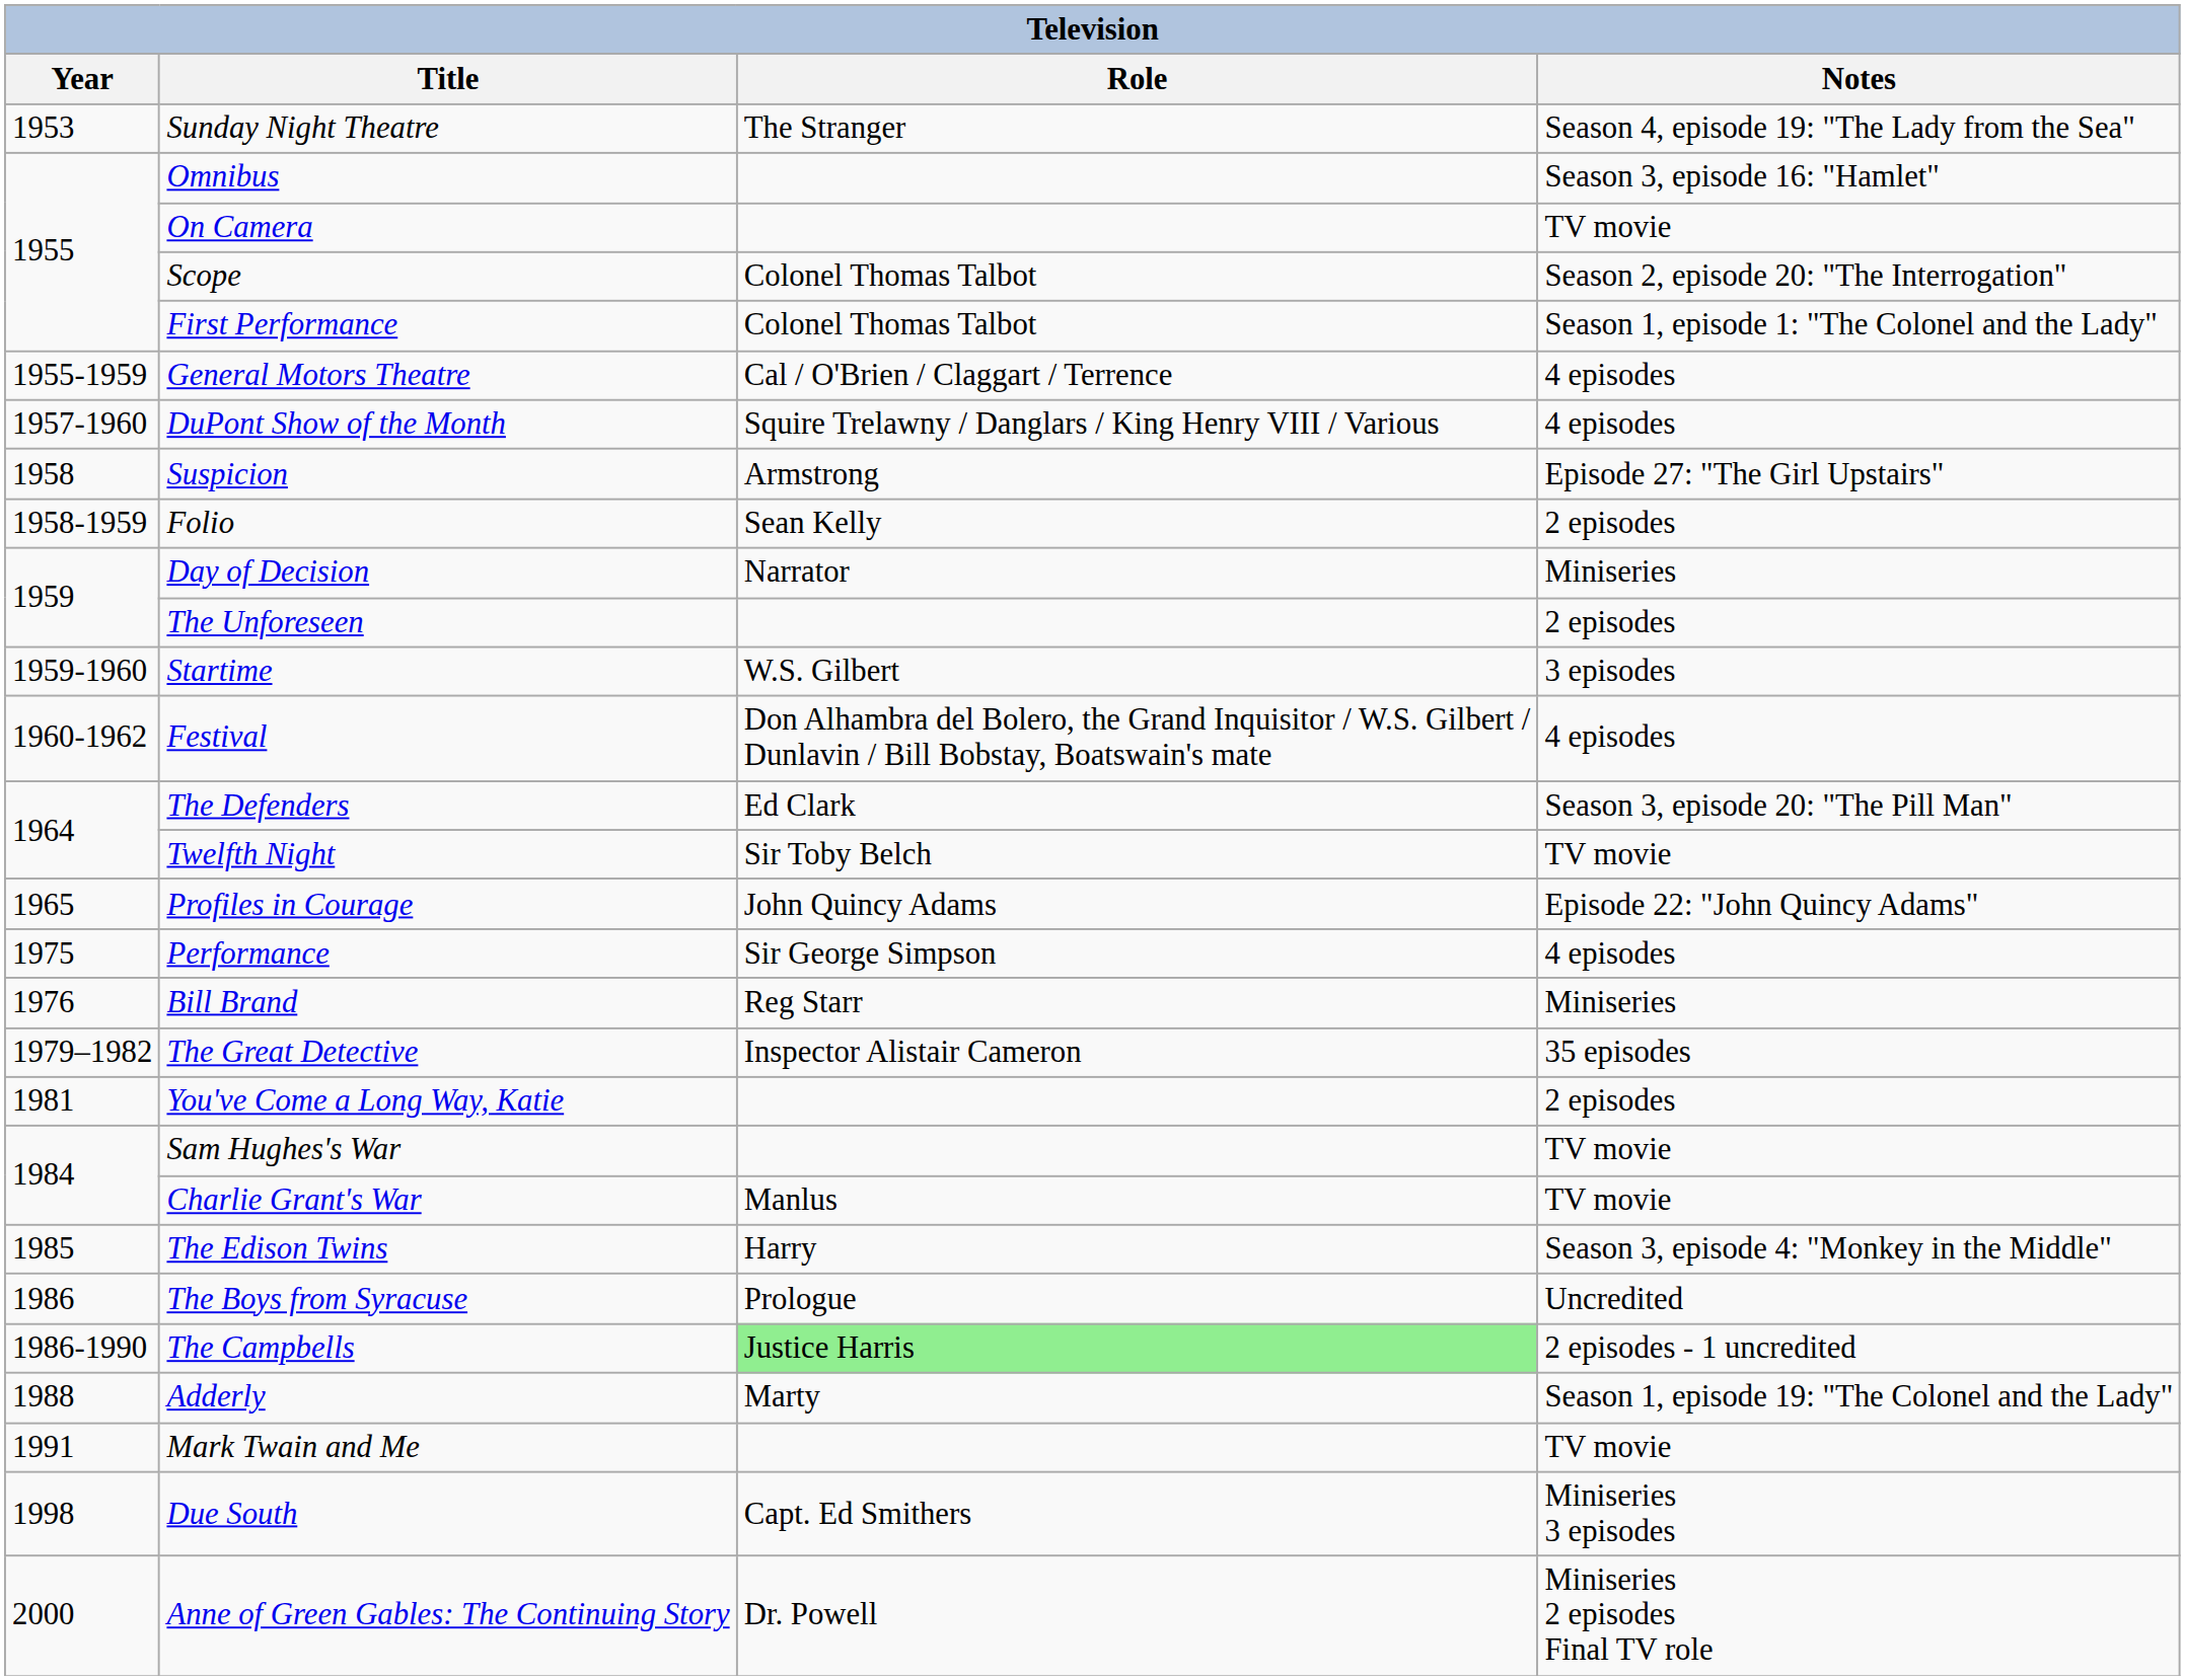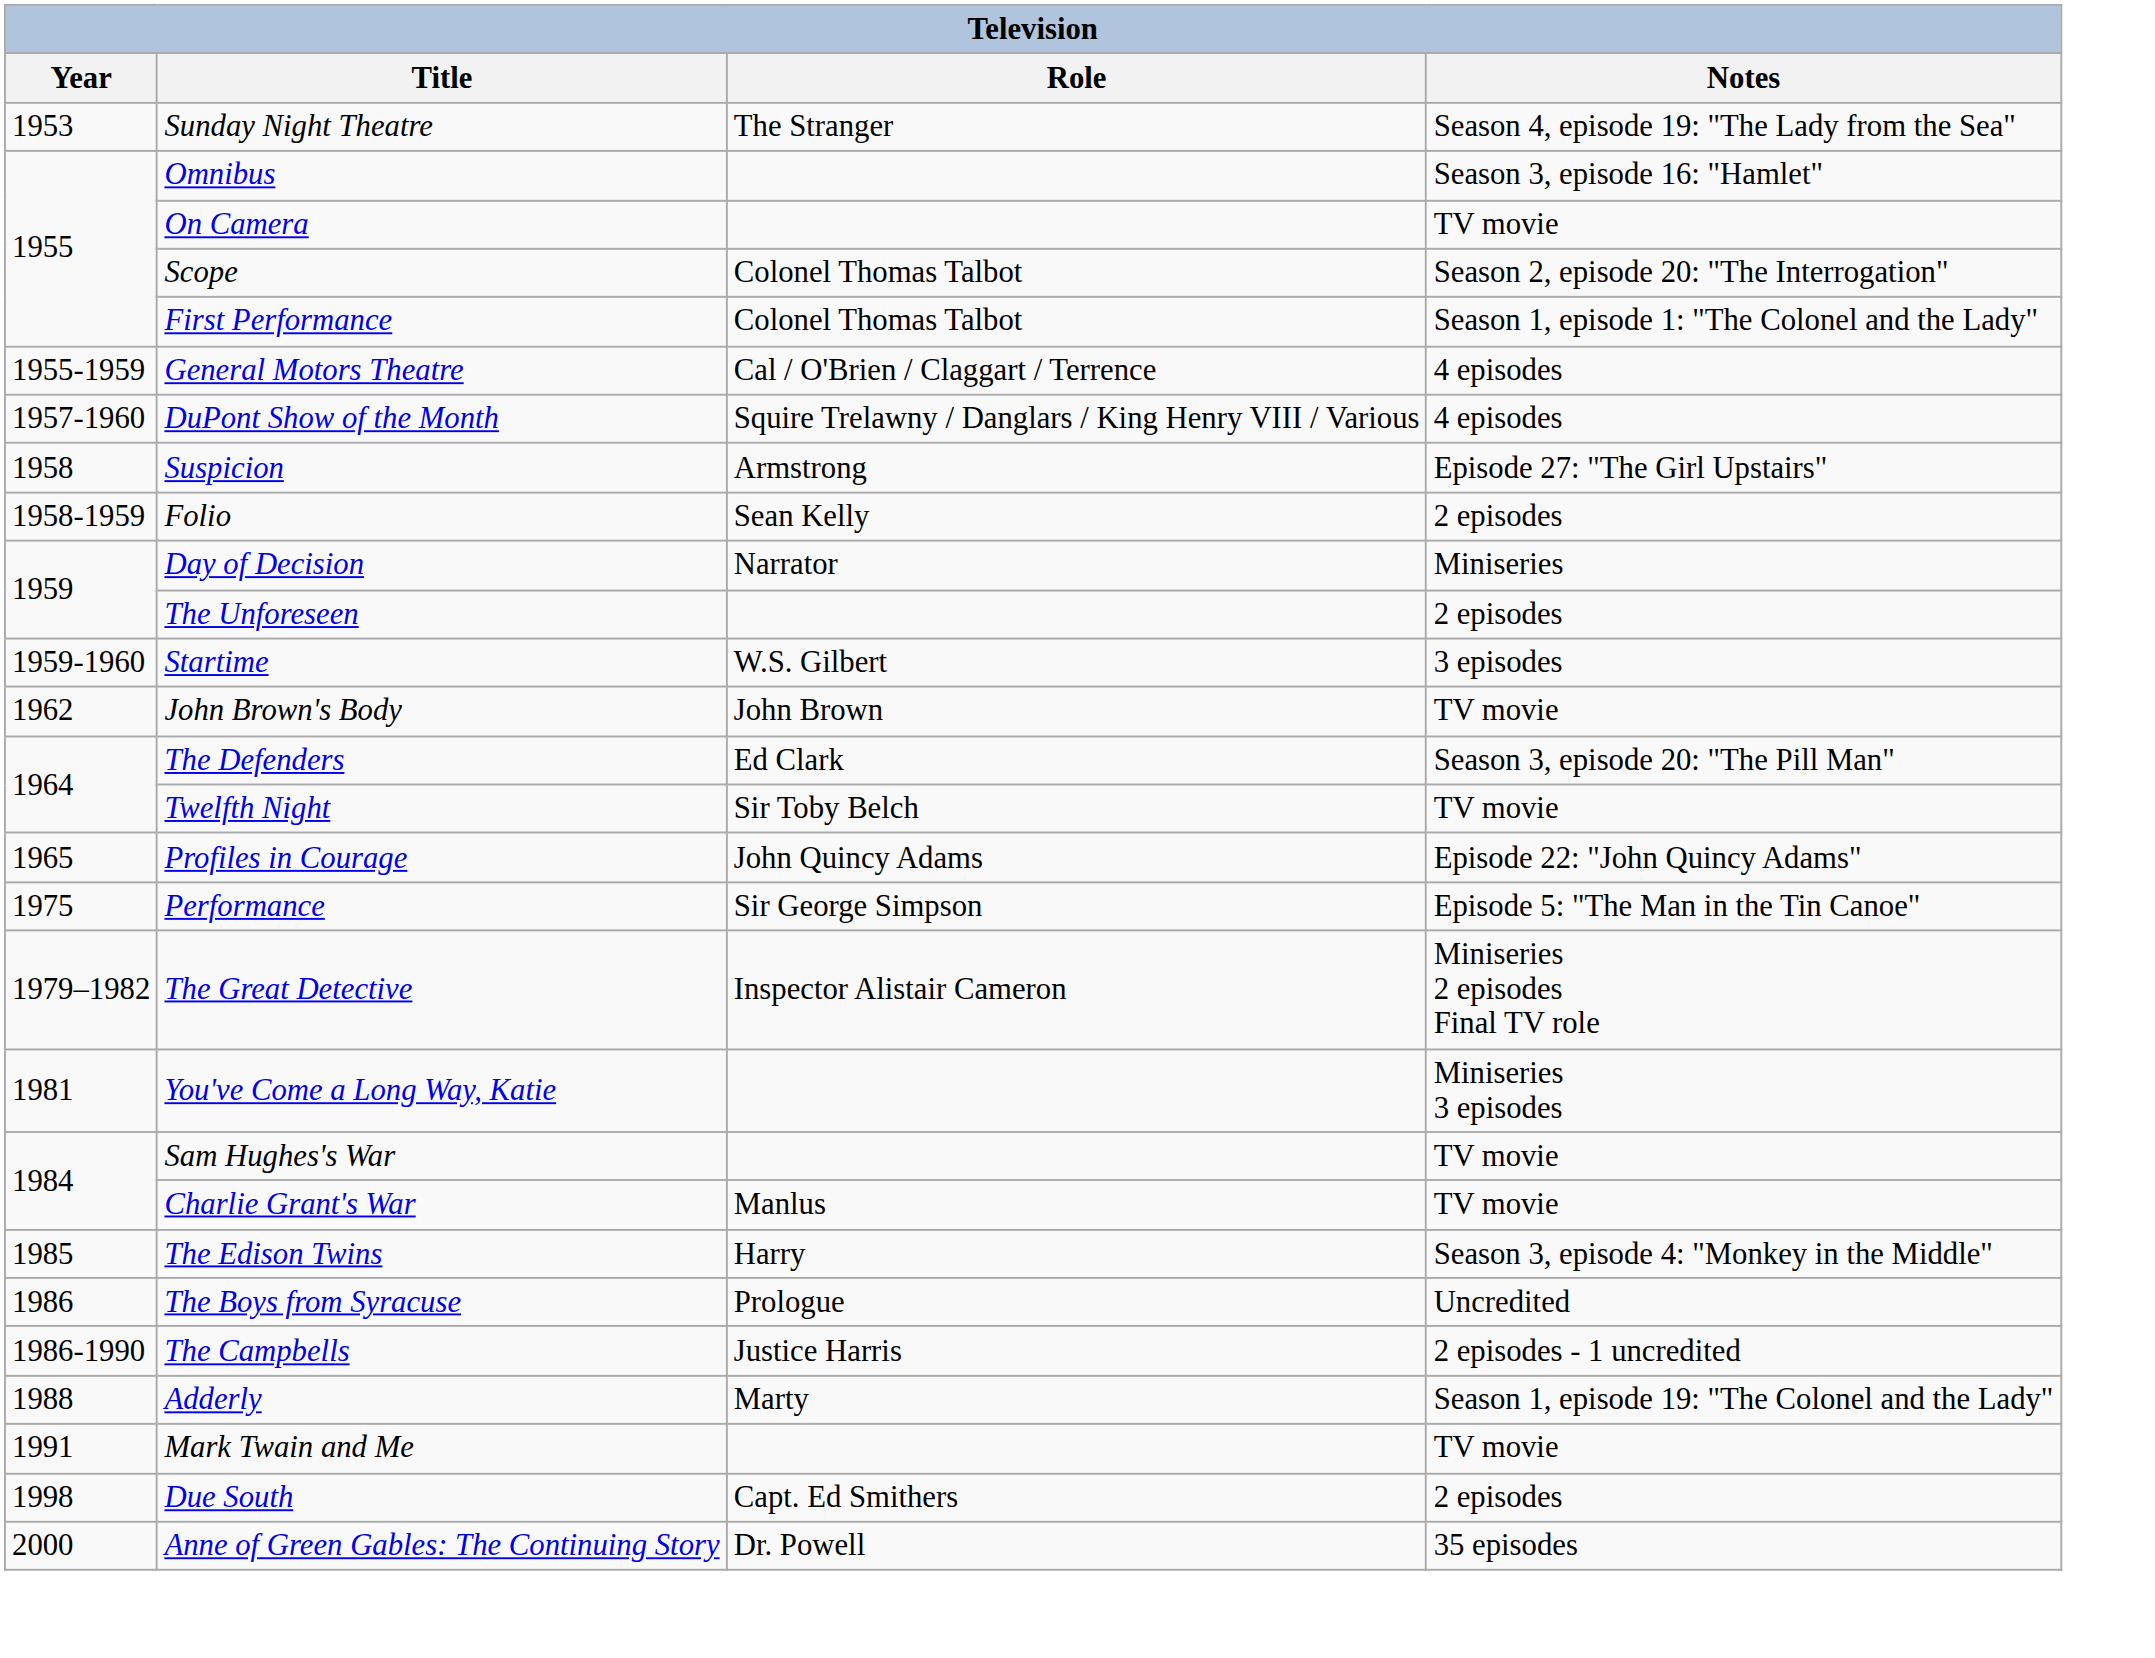- row: 1960-1962 | Festival | Don Alhambra del Bolero, the Grand Inquisitor / W.S. Gilbert / Dunlavin / Bill Bobstay, Boatswain's mate | 4 episodes
+ row: 1962 | John Brown's Body | John Brown | TV movie
Performance | Notes: 4 episodes -> Episode 5: "The Man in the Tin Canoe"
- row: 1976 | Bill Brand | Reg Starr | Miniseries
The Great Detective | Notes: 35 episodes -> Miniseries 2 episodes Final TV role
You've Come a Long Way, Katie | Notes: 2 episodes -> Miniseries 3 episodes
The Campbells | Role: lightgreen background -> no background
Due South | Notes: Miniseries 3 episodes -> 2 episodes
Anne of Green Gables: The Continuing Story | Notes: Miniseries 2 episodes Final TV role -> 35 episodes
